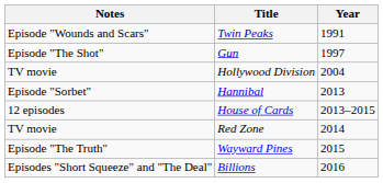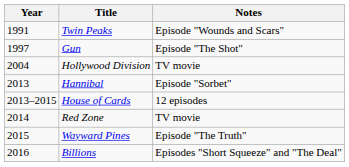columns swapped: Year <-> Notes
